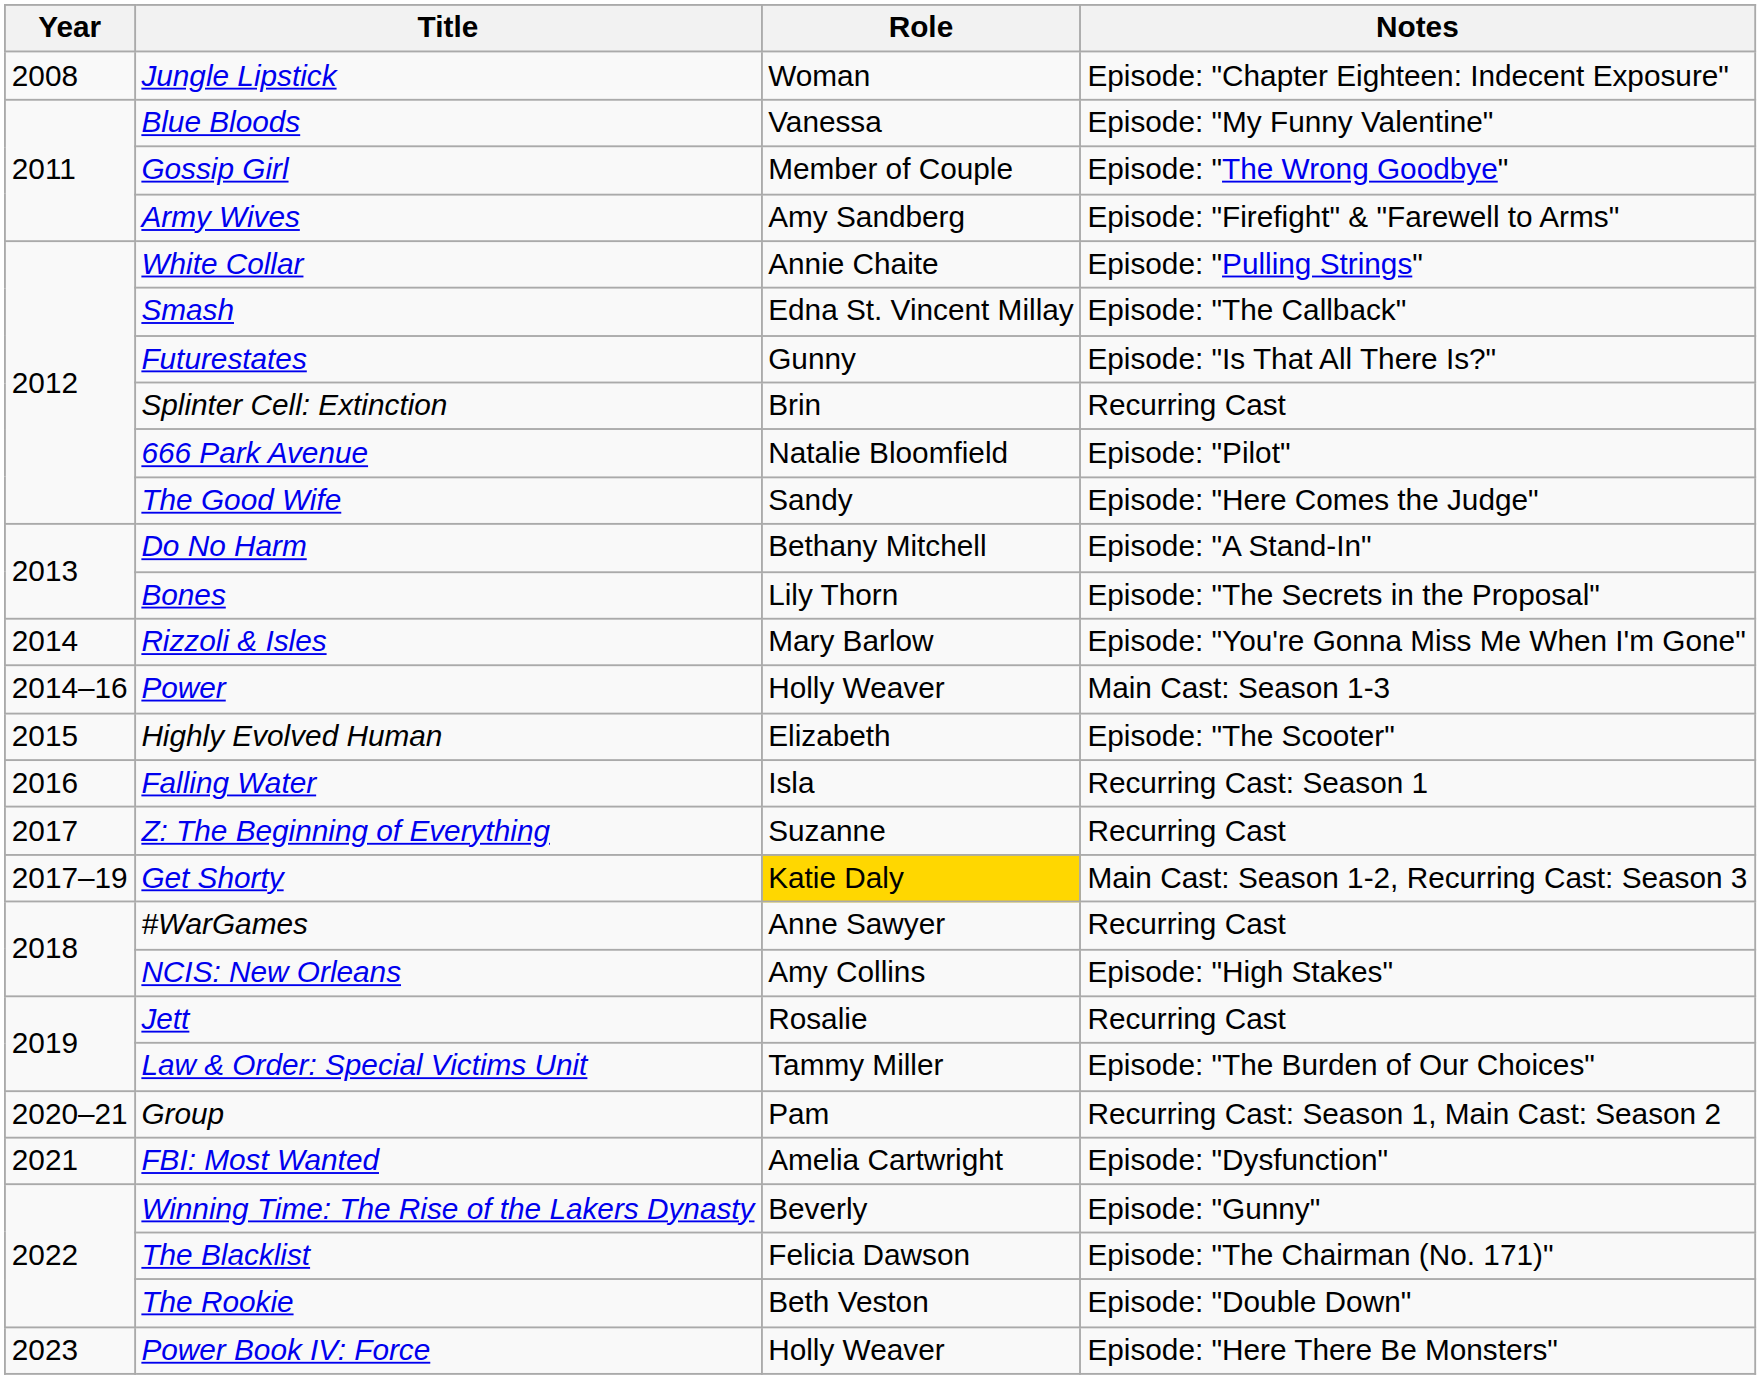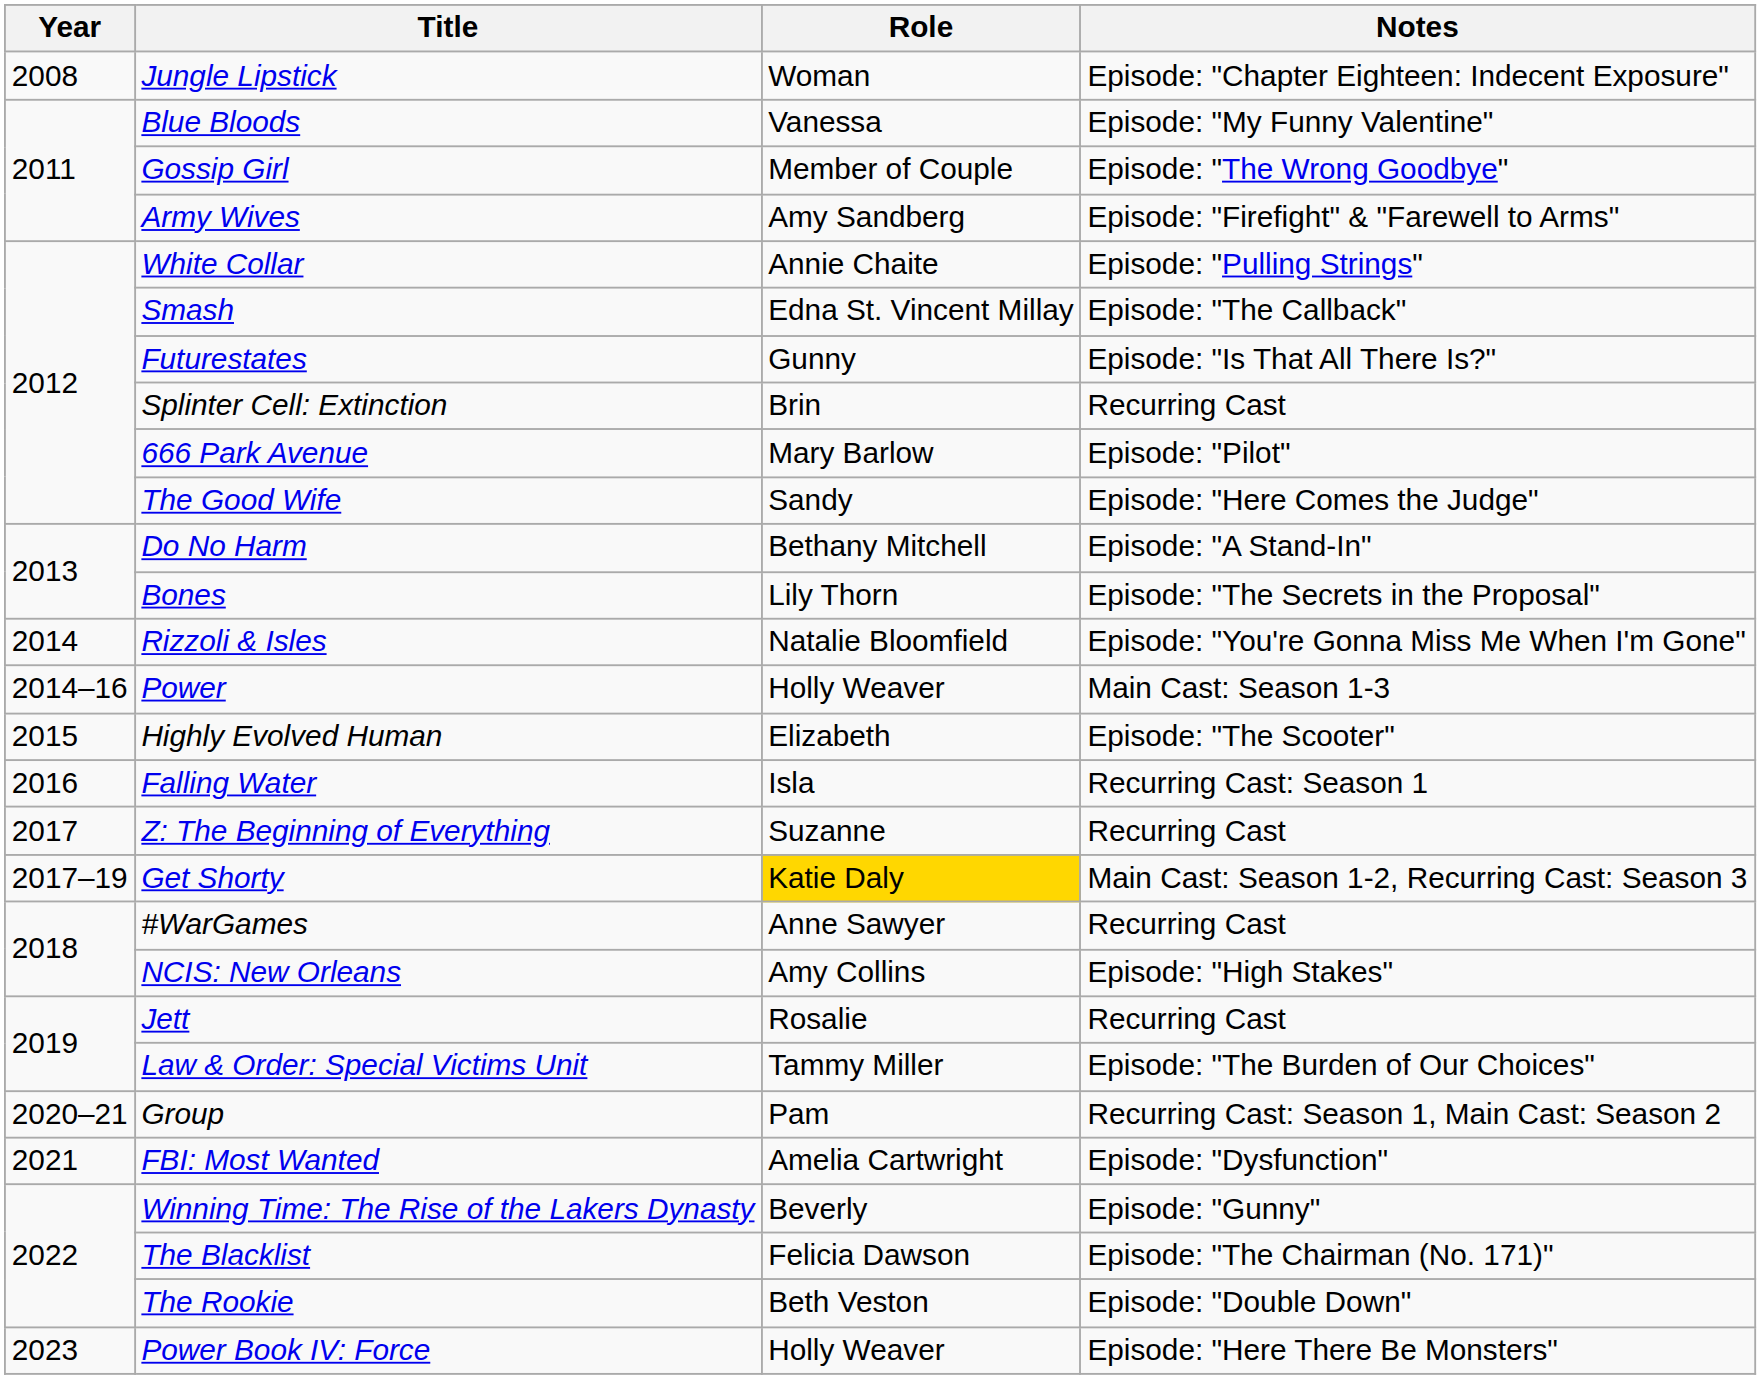666 Park Avenue | Role: Natalie Bloomfield -> Mary Barlow
Rizzoli & Isles | Role: Mary Barlow -> Natalie Bloomfield
